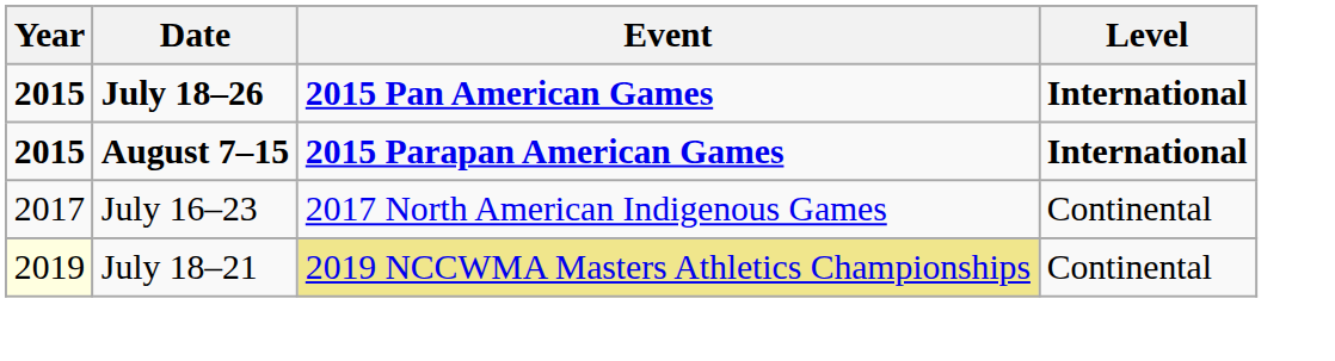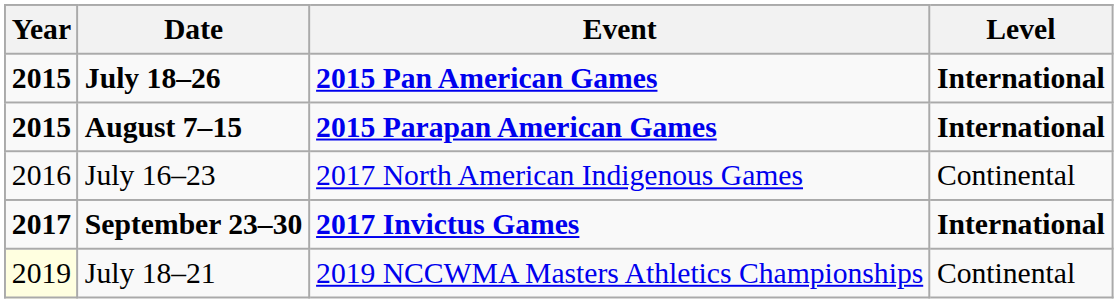July 16–23 | Year: 2017 -> 2016
+ row: 2017 | September 23–30 | 2017 Invictus Games | International
July 18–21 | Event: khaki background -> no background
